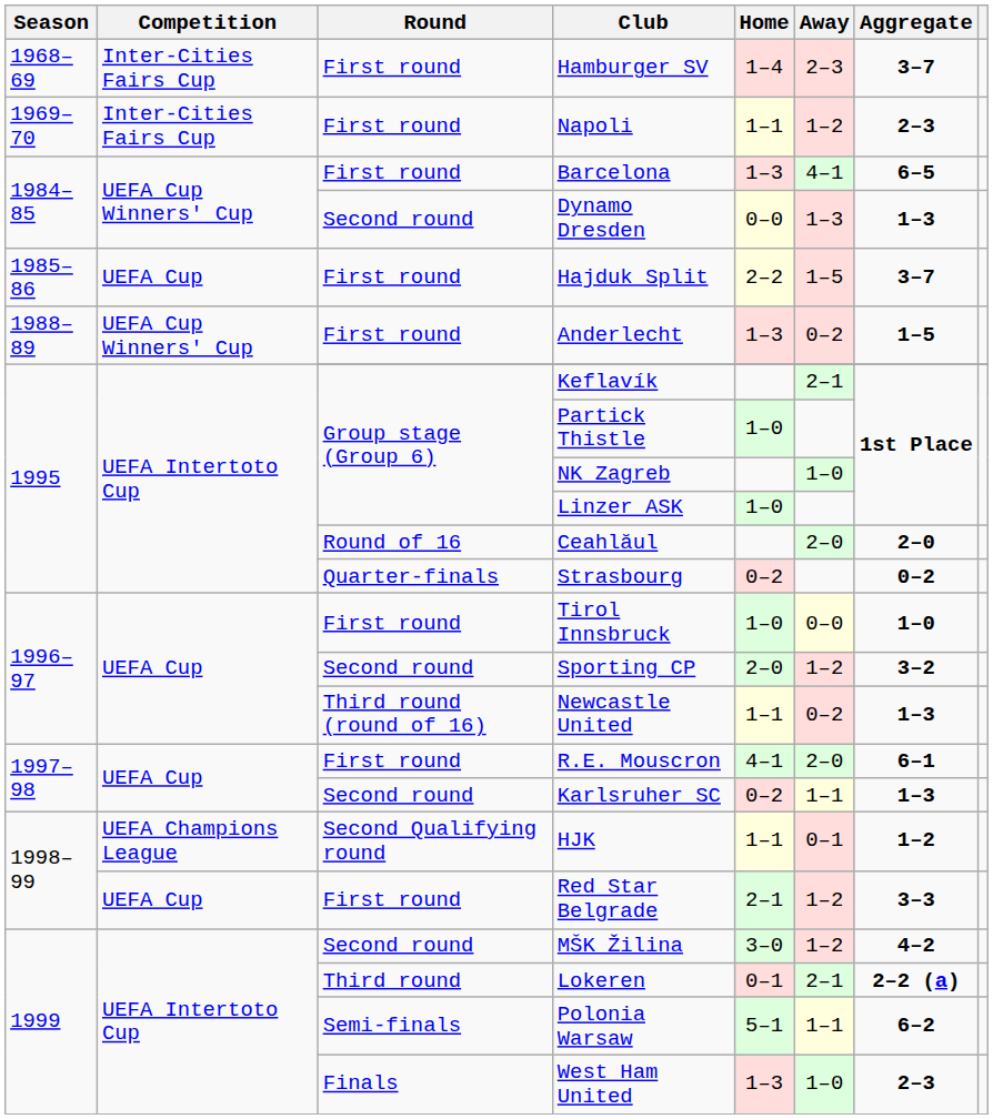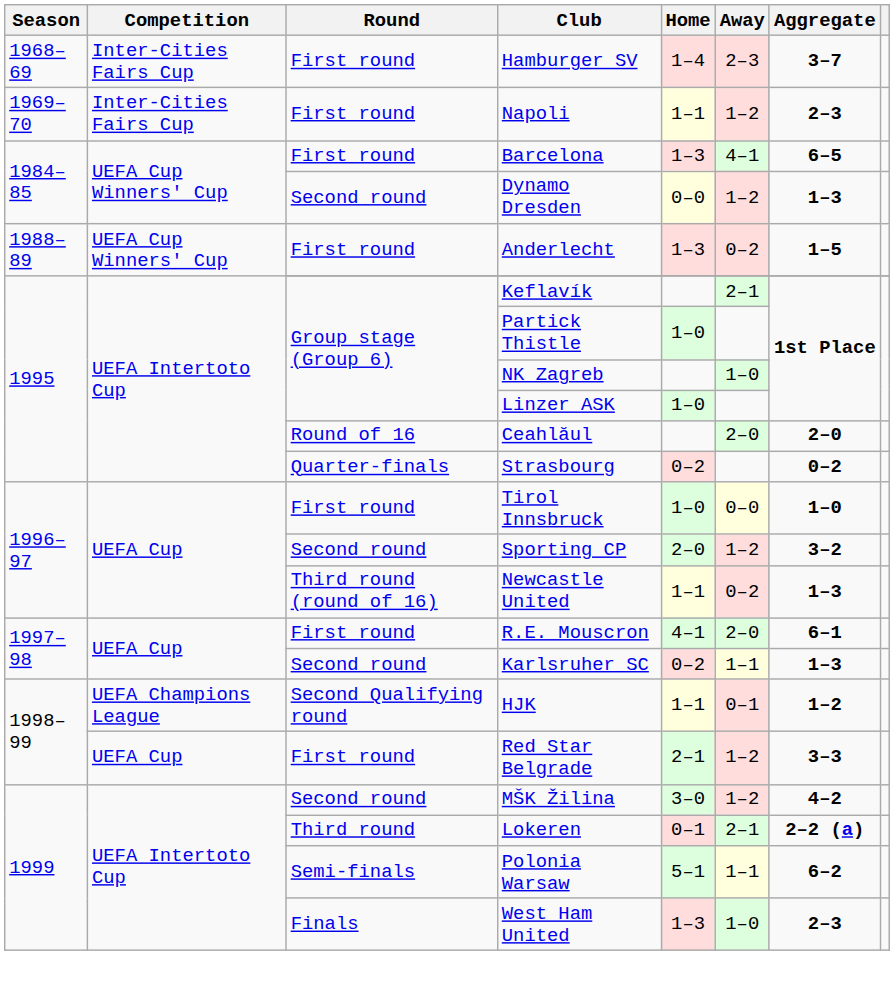Dynamo Dresden | Away: 1–3 -> 1–2
- row: 1985–86 | UEFA Cup | First round | Hajduk Split | 2–2 | 1–5 | 3–7
